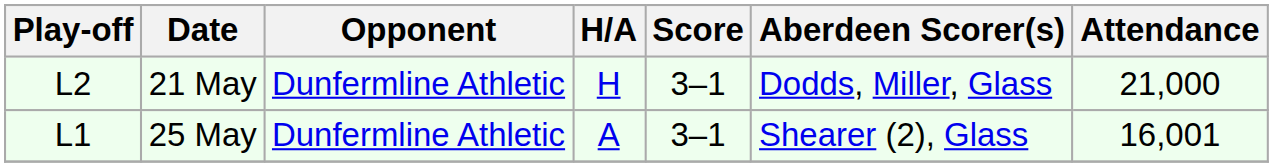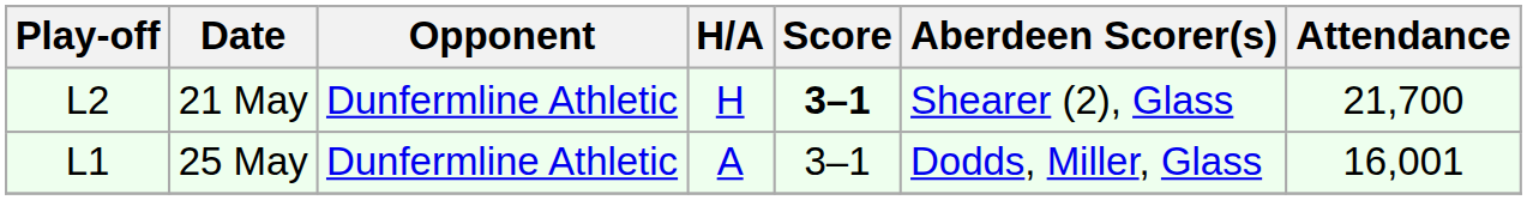21 May | Score: normal -> bold
21 May | Aberdeen Scorer(s): Dodds, Miller, Glass -> Shearer (2), Glass
21 May | Attendance: 21,000 -> 21,700
25 May | Aberdeen Scorer(s): Shearer (2), Glass -> Dodds, Miller, Glass
